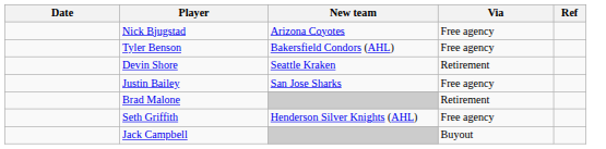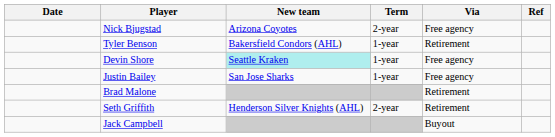+ column: Term | 2-year | 1-year | 1-year | 1-year | 2-year
Tyler Benson | Via: Free agency -> Retirement
Devin Shore | New team: no background -> paleturquoise background
Devin Shore | Via: Retirement -> Free agency
Seth Griffith | Via: Free agency -> Retirement
